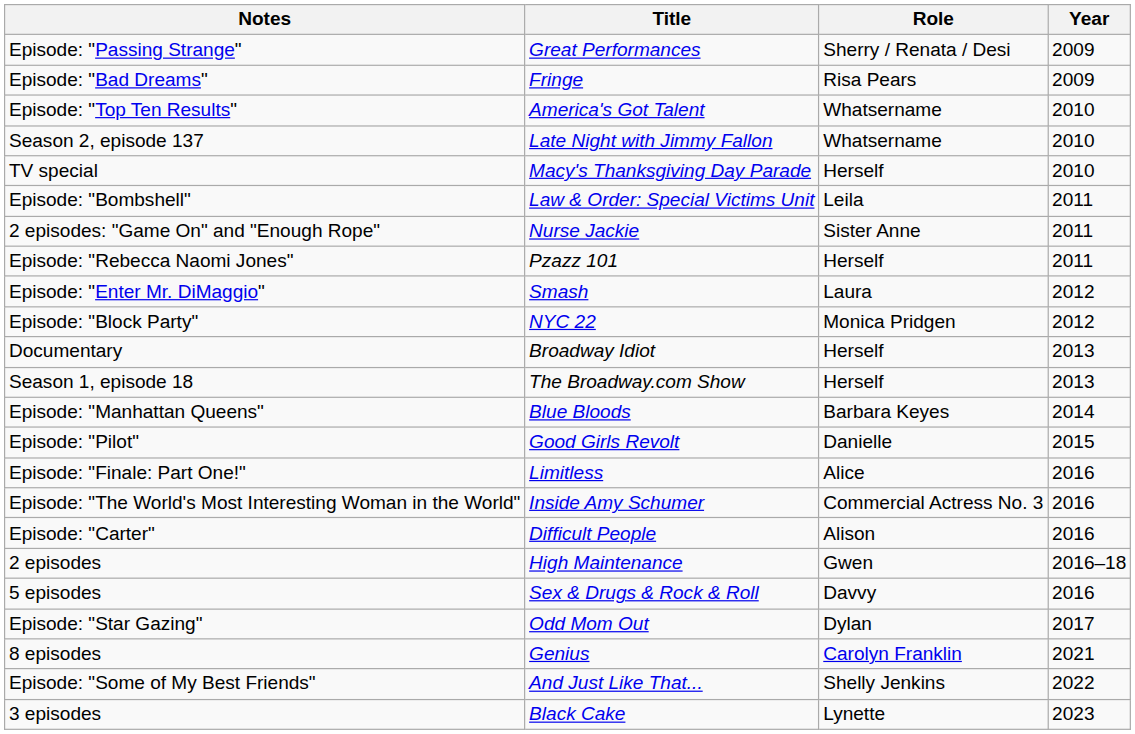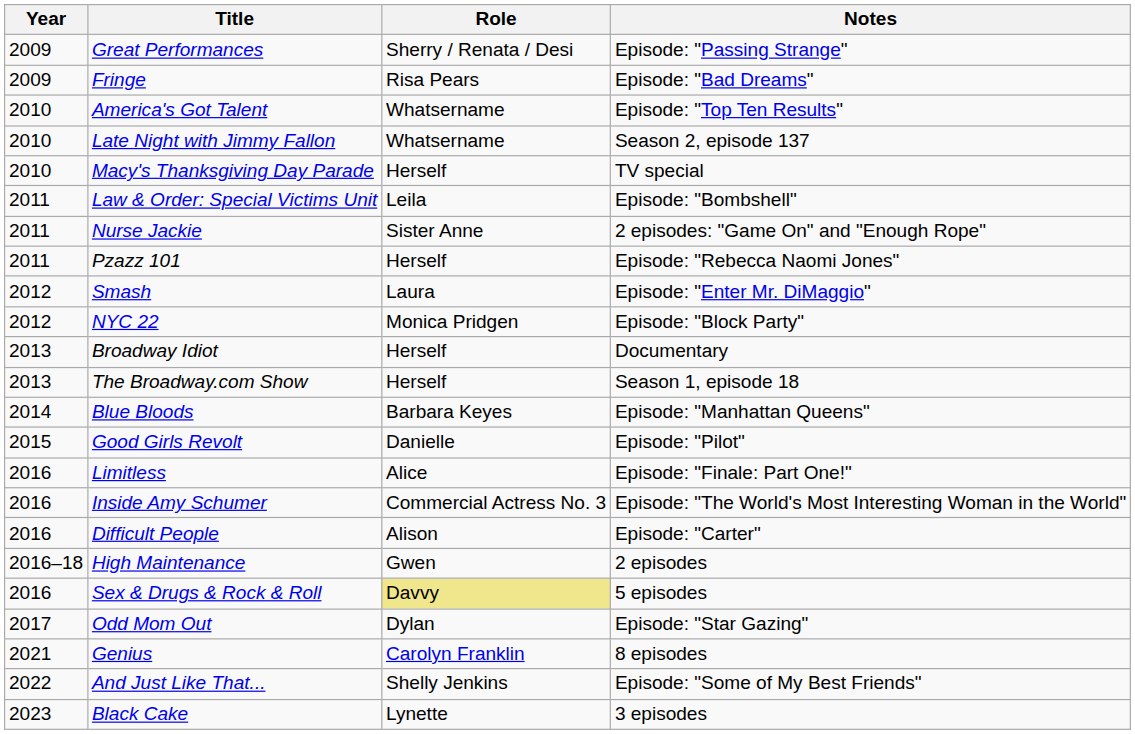columns swapped: Year <-> Notes
Sex & Drugs & Rock & Roll | Role: no background -> khaki background
